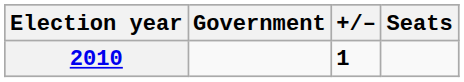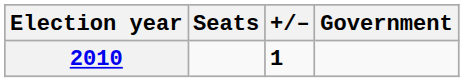columns swapped: Seats <-> Government
